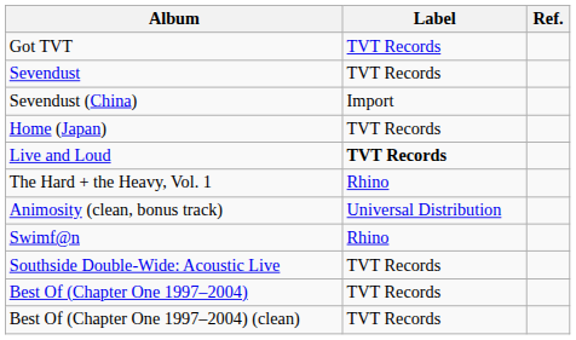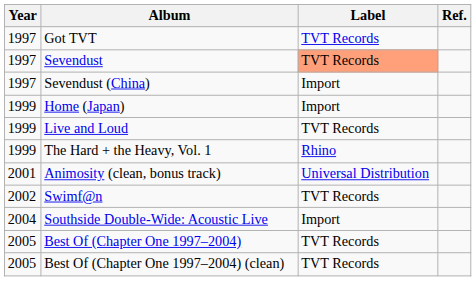+ column: Year | 1997 | 1997 | 1997 | 1999 | 1999 | 1999 | 2001 | 2002 | 2004 | 2005 | 2005
Sevendust | Label: no background -> lightsalmon background
Home (Japan) | Label: TVT Records -> Import
Live and Loud | Label: bold -> normal
Swimf@n | Label: Rhino -> TVT Records
Southside Double-Wide: Acoustic Live | Label: TVT Records -> Import
